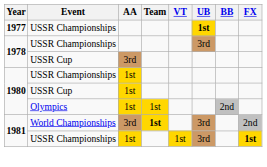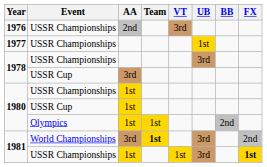+ row: 1976 | USSR Championships | 2nd | 3rd
1977 | UB: bold -> normal
